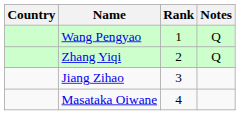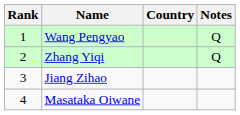columns swapped: Rank <-> Country
